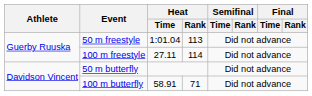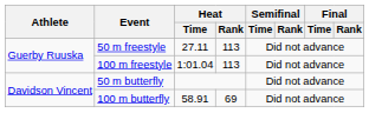50 m freestyle | Heat / Time: 1:01.04 -> 27.11
100 m freestyle | Heat / Time: 27.11 -> 1:01.04
100 m freestyle | Heat / Rank: 114 -> 113
100 m butterfly | Heat / Rank: 71 -> 69
